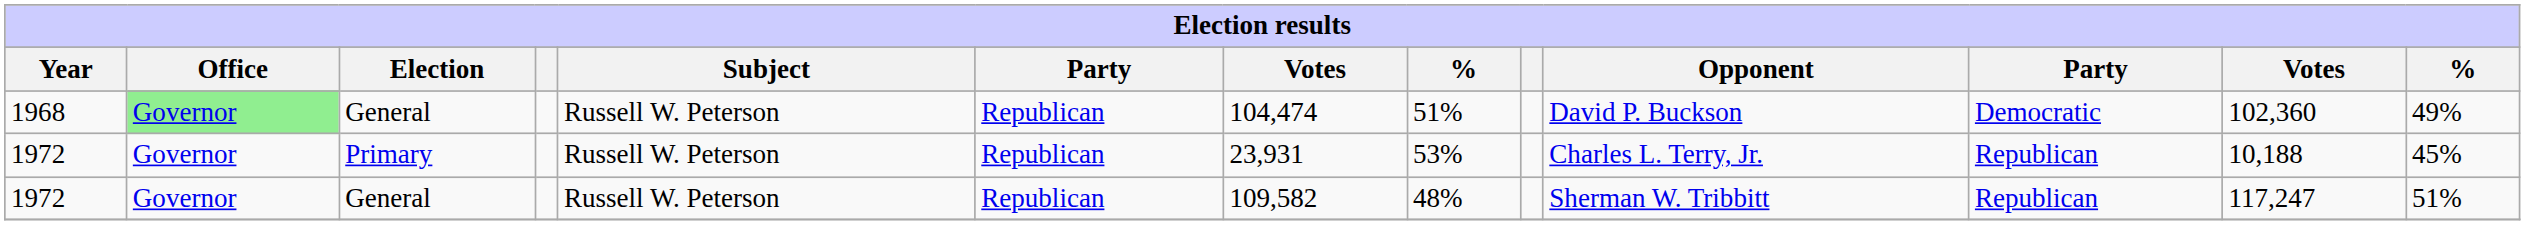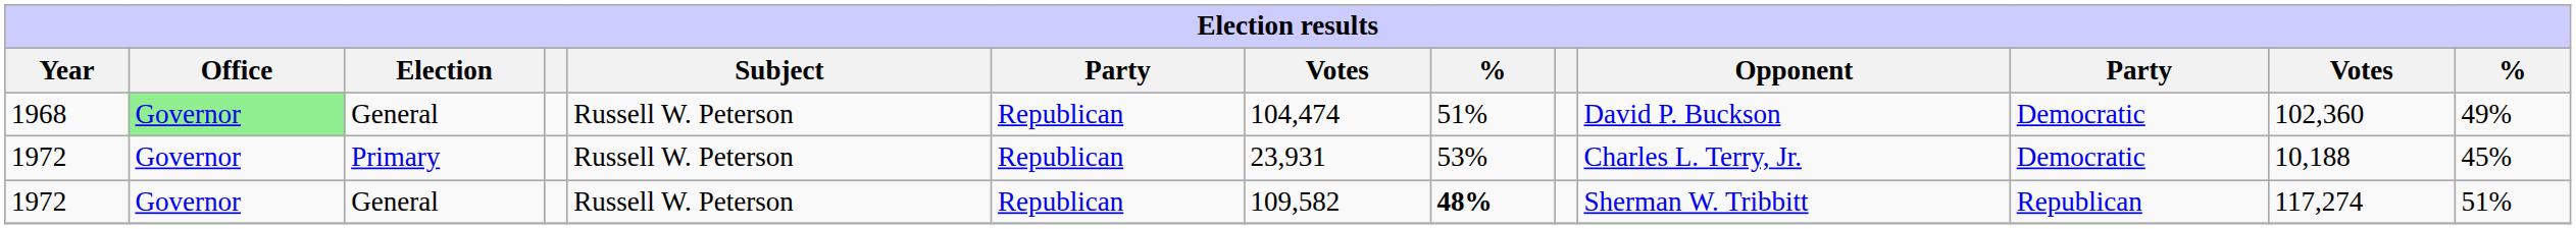1972 / Primary | column 11: Republican -> Democratic
1972 / General | column 8: normal -> bold
1972 / General | column 12: 117,247 -> 117,274
